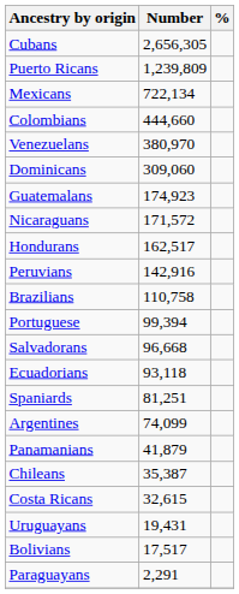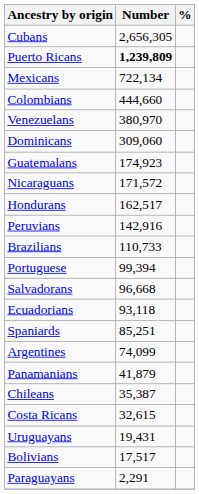Puerto Ricans | Number: normal -> bold
Brazilians | Number: 110,758 -> 110,733
Spaniards | Number: 81,251 -> 85,251
